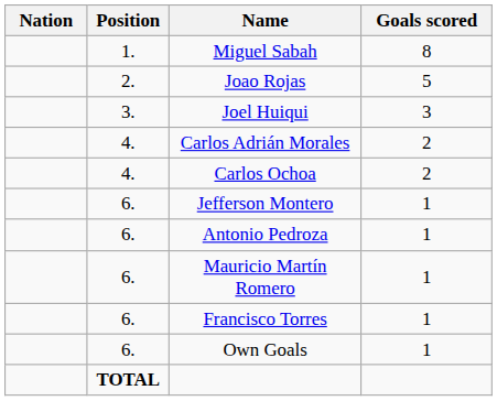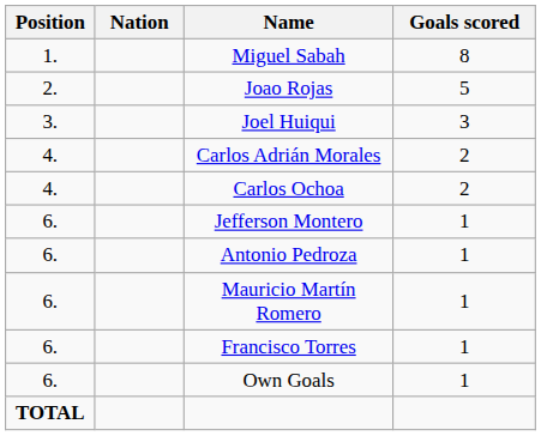columns swapped: Position <-> Nation
